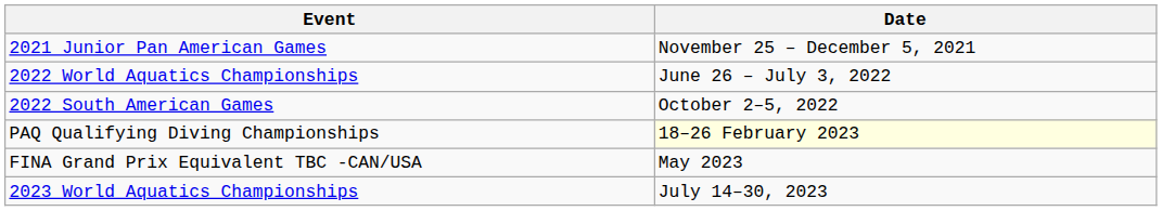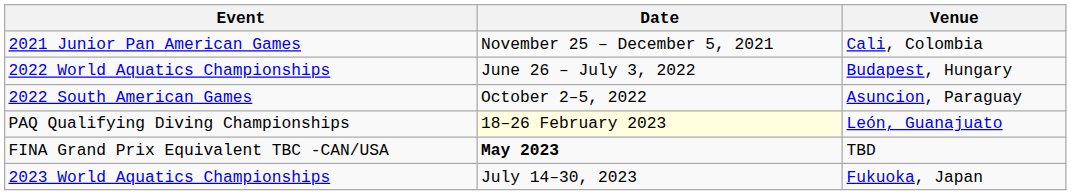+ column: Venue | Cali, Colombia | Budapest, Hungary | Asuncion, Paraguay | León, Guanajuato | TBD | Fukuoka, Japan
FINA Grand Prix Equivalent TBC -CAN/USA | Date: normal -> bold
